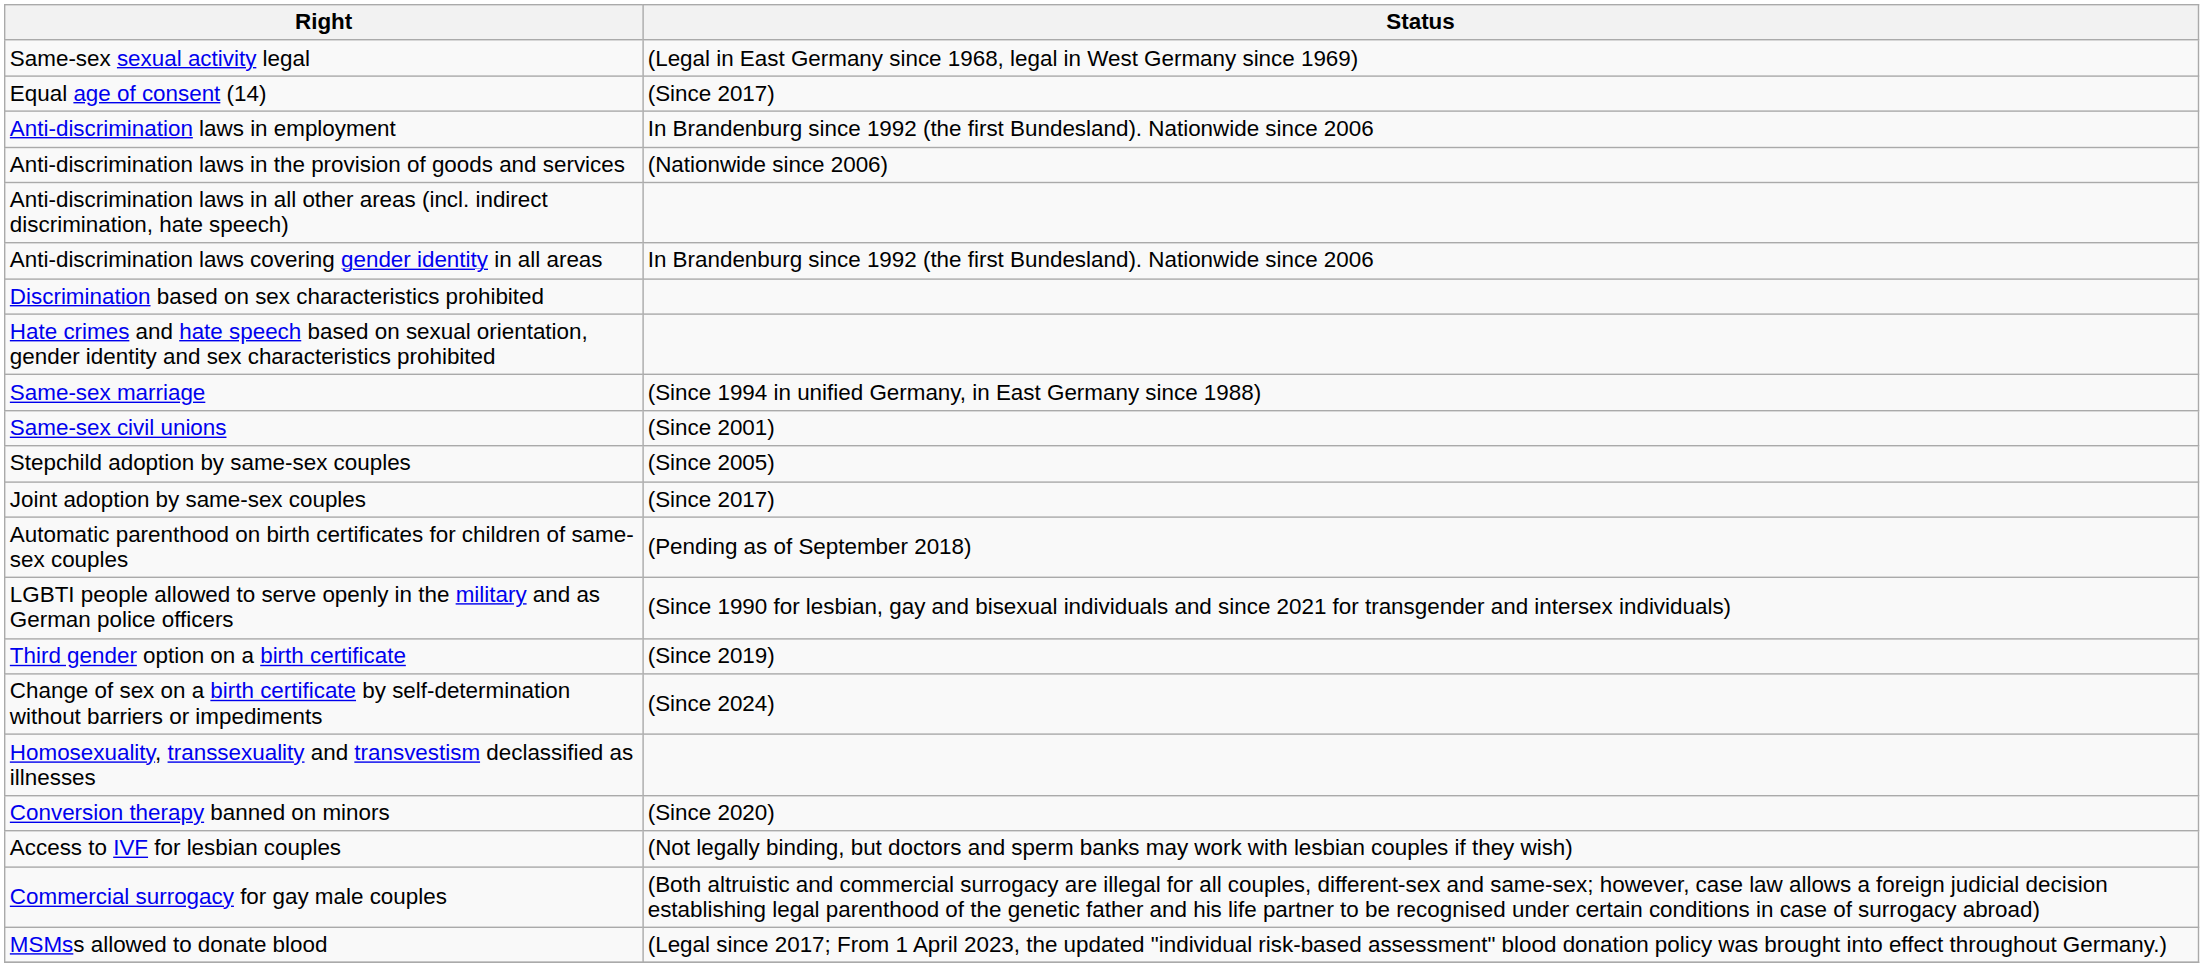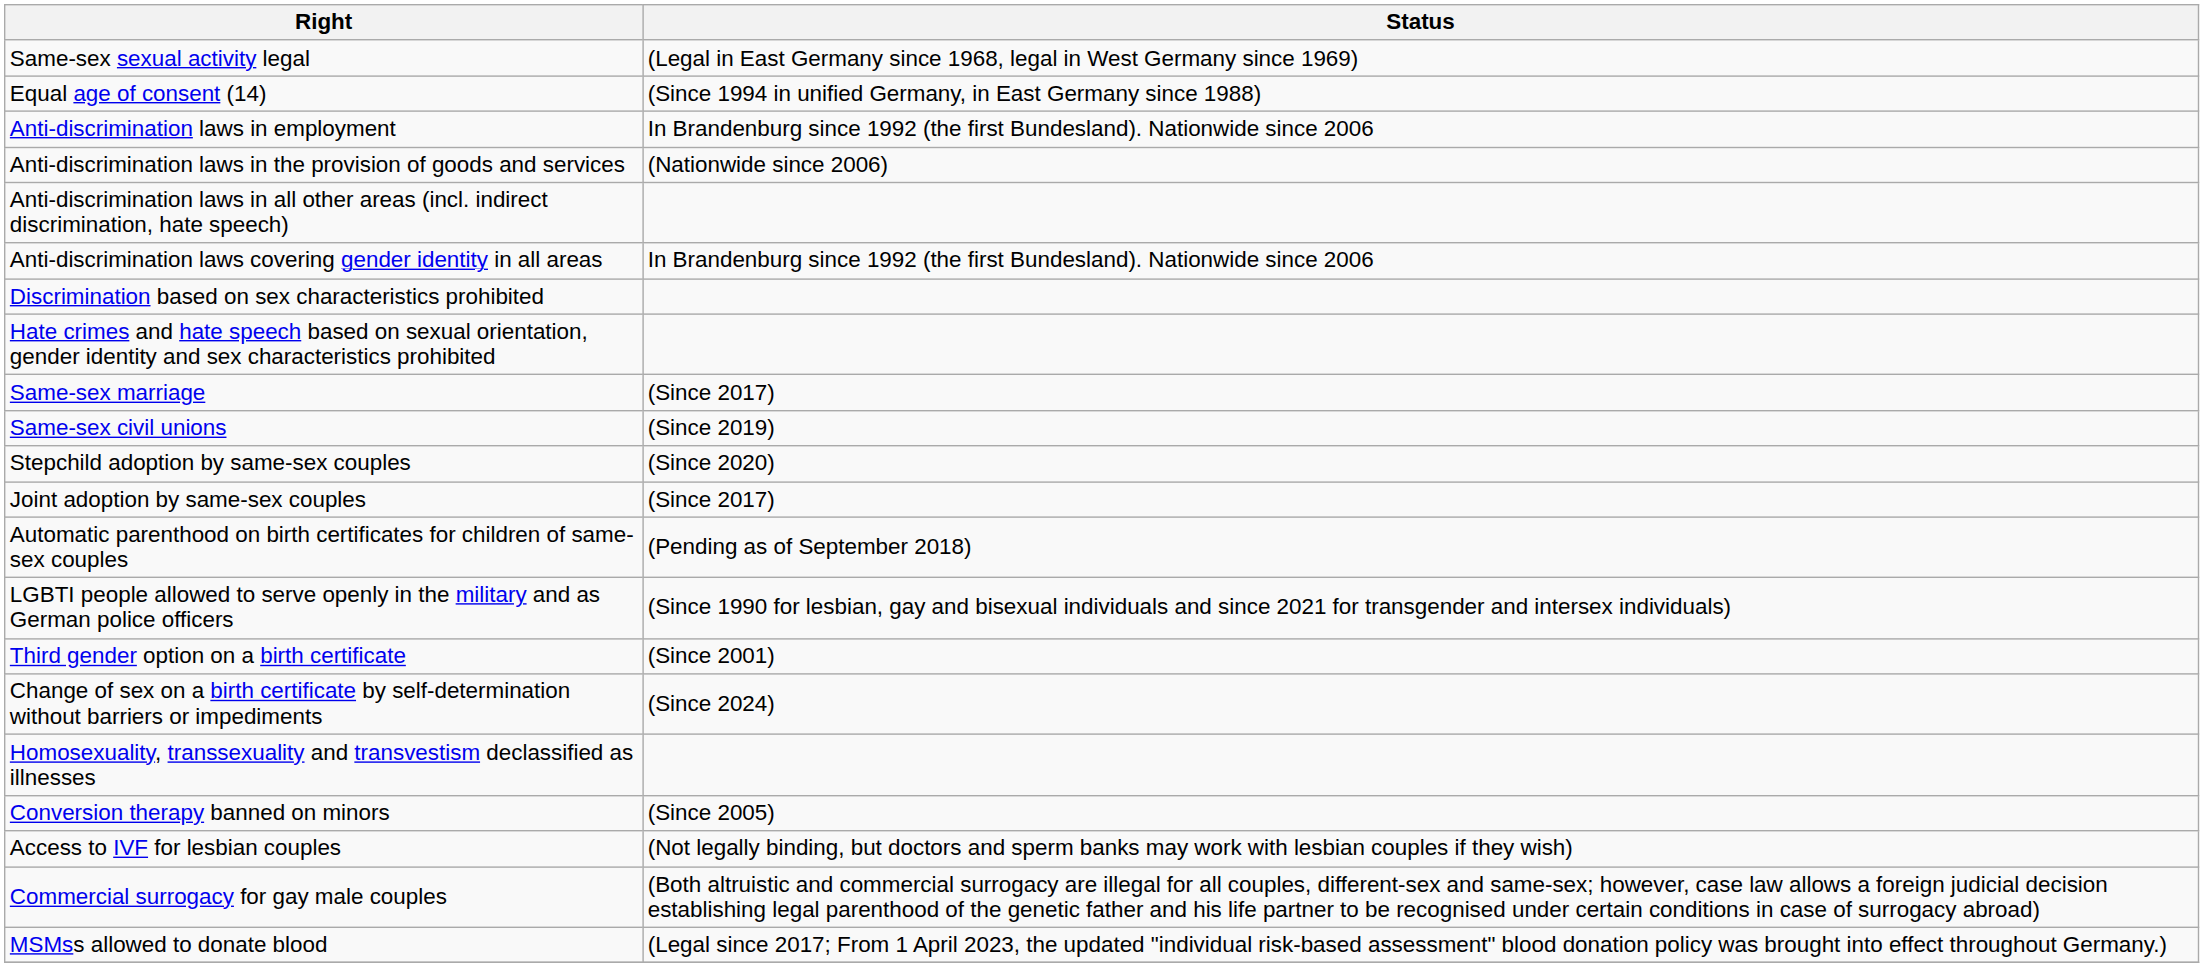Equal age of consent (14) | Status: (Since 2017) -> (Since 1994 in unified Germany, in East Germany since 1988)
Same-sex marriage | Status: (Since 1994 in unified Germany, in East Germany since 1988) -> (Since 2017)
Same-sex civil unions | Status: (Since 2001) -> (Since 2019)
Stepchild adoption by same-sex couples | Status: (Since 2005) -> (Since 2020)
Third gender option on a birth certificate | Status: (Since 2019) -> (Since 2001)
Conversion therapy banned on minors | Status: (Since 2020) -> (Since 2005)
